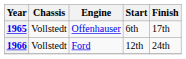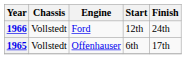rows swapped: 1965 <-> 1966
